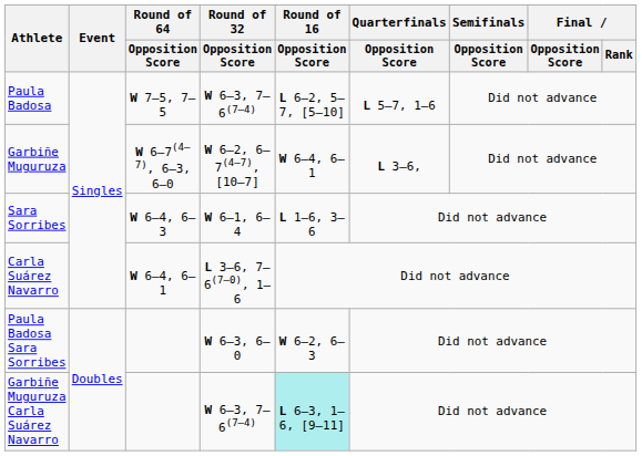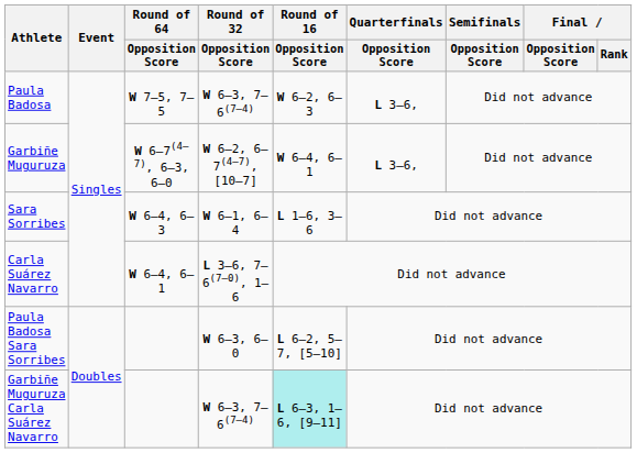Paula Badosa | Round of 16 / Opposition Score: L 6–2, 5–7, [5–10] -> W 6–2, 6–3
Paula Badosa | Quarterfinals / Opposition Score: L 5–7, 1–6 -> L 3–6,
Paula Badosa Sara Sorribes | Round of 16 / Opposition Score: W 6–2, 6–3 -> L 6–2, 5–7, [5–10]
